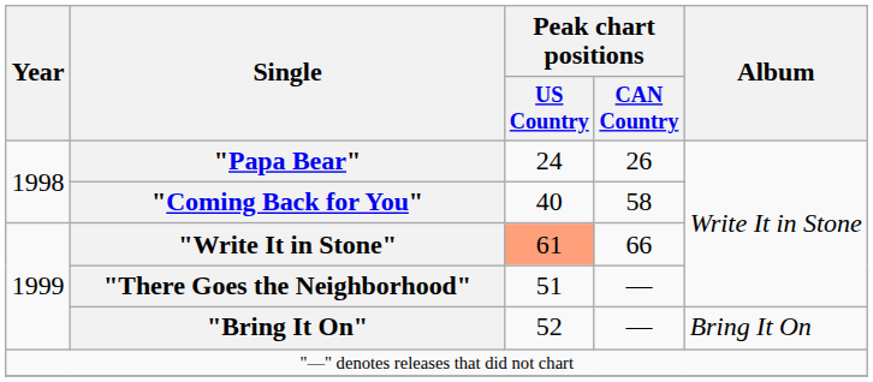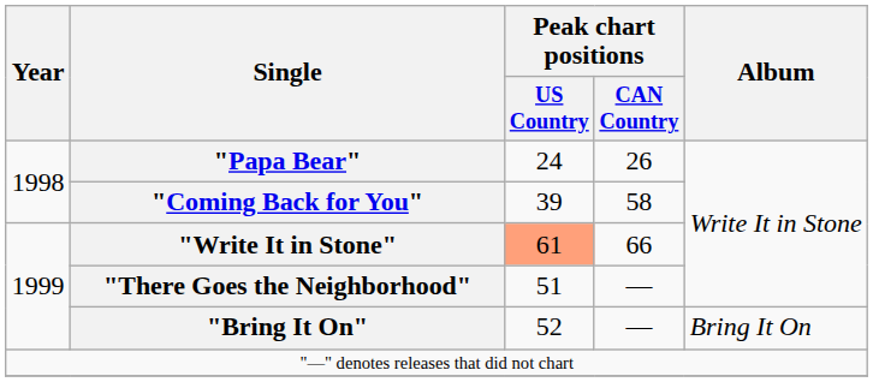"Coming Back for You" | Peak chart positions / US Country: 40 -> 39
